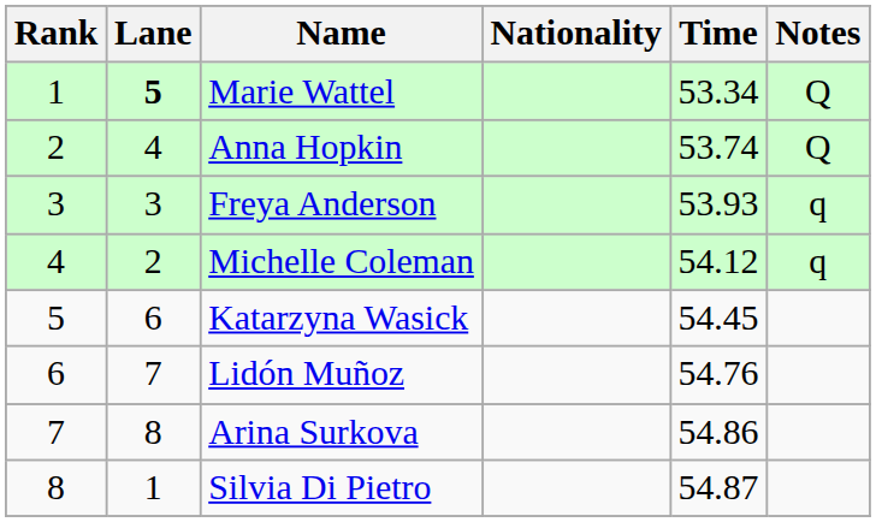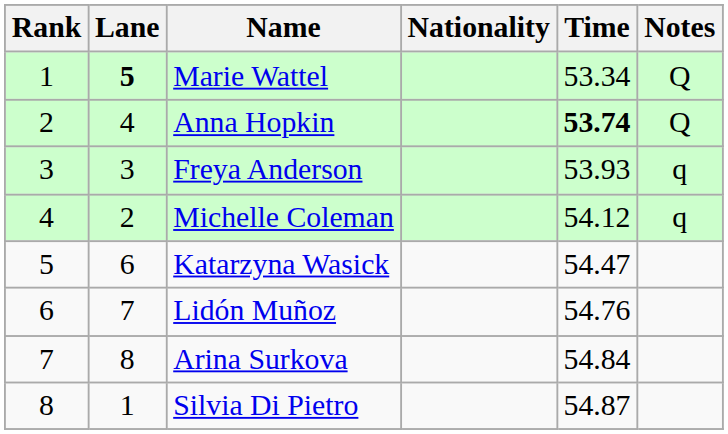Anna Hopkin | Time: normal -> bold
Katarzyna Wasick | Time: 54.45 -> 54.47
Arina Surkova | Time: 54.86 -> 54.84
